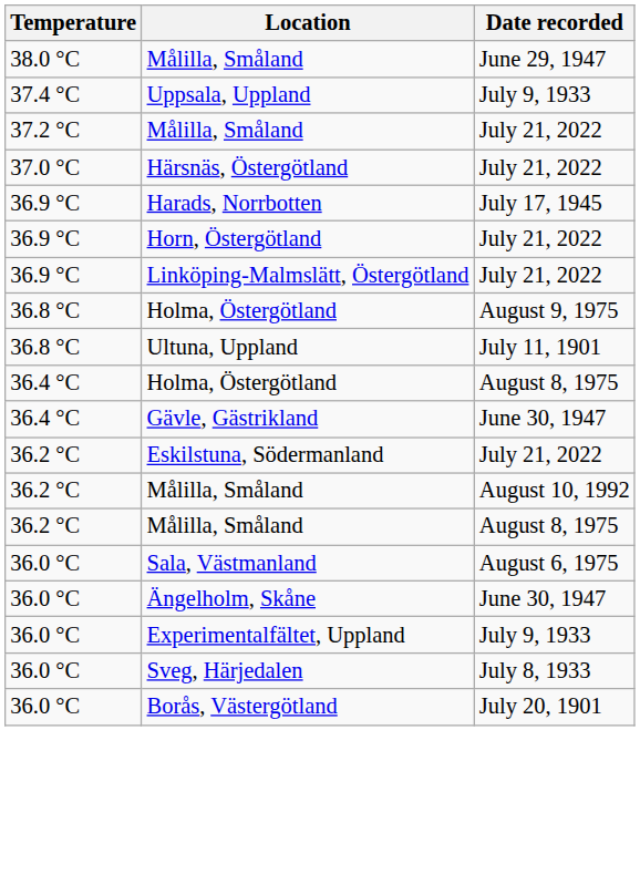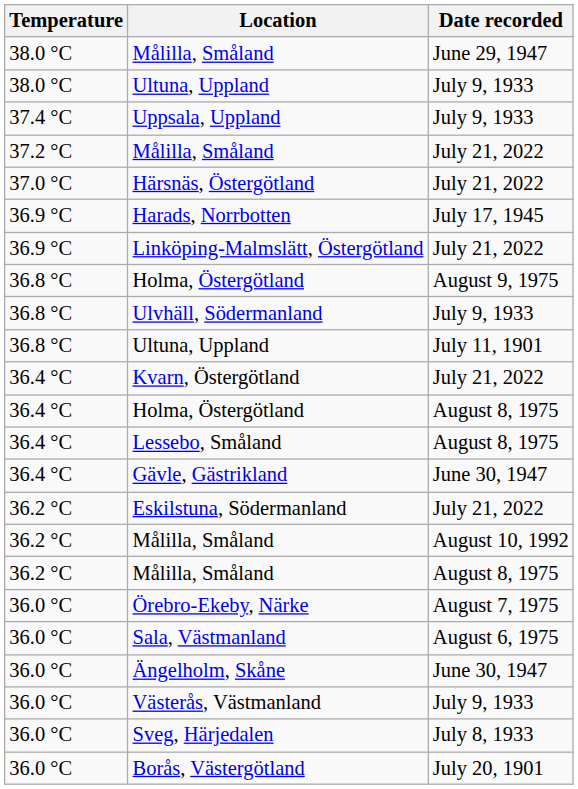+ row: 38.0 °C | Ultuna, Uppland | July 9, 1933
- row: 36.9 °C | Horn, Östergötland | July 21, 2022
+ row: 36.8 °C | Ulvhäll, Södermanland | July 9, 1933
+ row: 36.4 °C | Kvarn, Östergötland | July 21, 2022
+ row: 36.4 °C | Lessebo, Småland | August 8, 1975
+ row: 36.0 °C | Örebro-Ekeby, Närke | August 7, 1975
+ row: 36.0 °C | Västerås, Västmanland | July 9, 1933
- row: 36.0 °C | Experimentalfältet, Uppland | July 9, 1933
